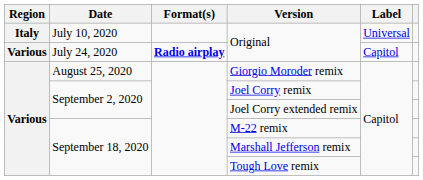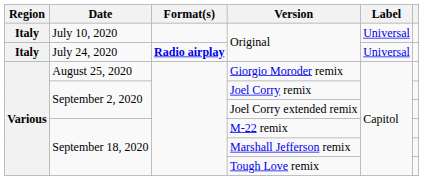July 24, 2020 / Original | Region: Various -> Italy
July 24, 2020 / Original | Label: Capitol -> Universal
